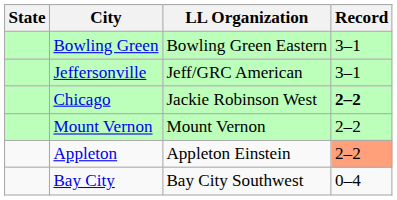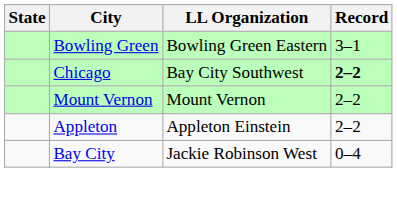- row: Jeffersonville | Jeff/GRC American | 3–1
Chicago | LL Organization: Jackie Robinson West -> Bay City Southwest
Appleton | Record: lightsalmon background -> no background
Bay City | LL Organization: Bay City Southwest -> Jackie Robinson West
